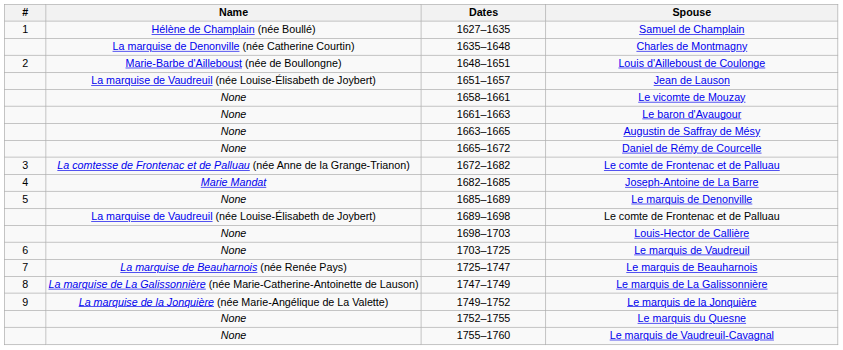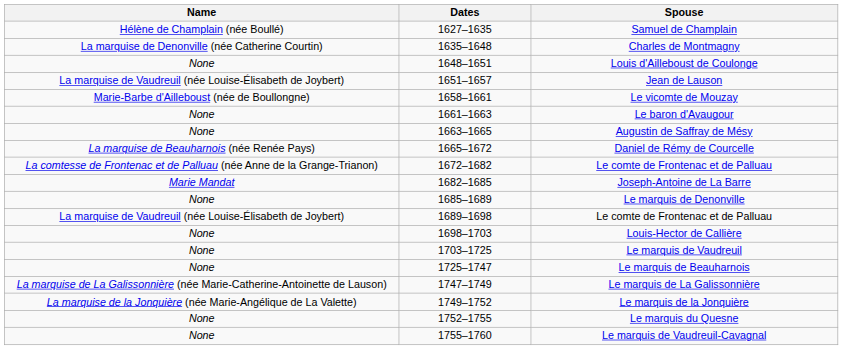- column: # | 1 | 2 | 3 | 4 | 5 | 6 | 7 | 8 | 9
Louis d'Ailleboust de Coulonge | Name: Marie-Barbe d'Ailleboust (née de Boullongne) -> None
Le vicomte de Mouzay | Name: None -> Marie-Barbe d'Ailleboust (née de Boullongne)
Daniel de Rémy de Courcelle | Name: None -> La marquise de Beauharnois (née Renée Pays)
Le marquis de Beauharnois | Name: La marquise de Beauharnois (née Renée Pays) -> None
